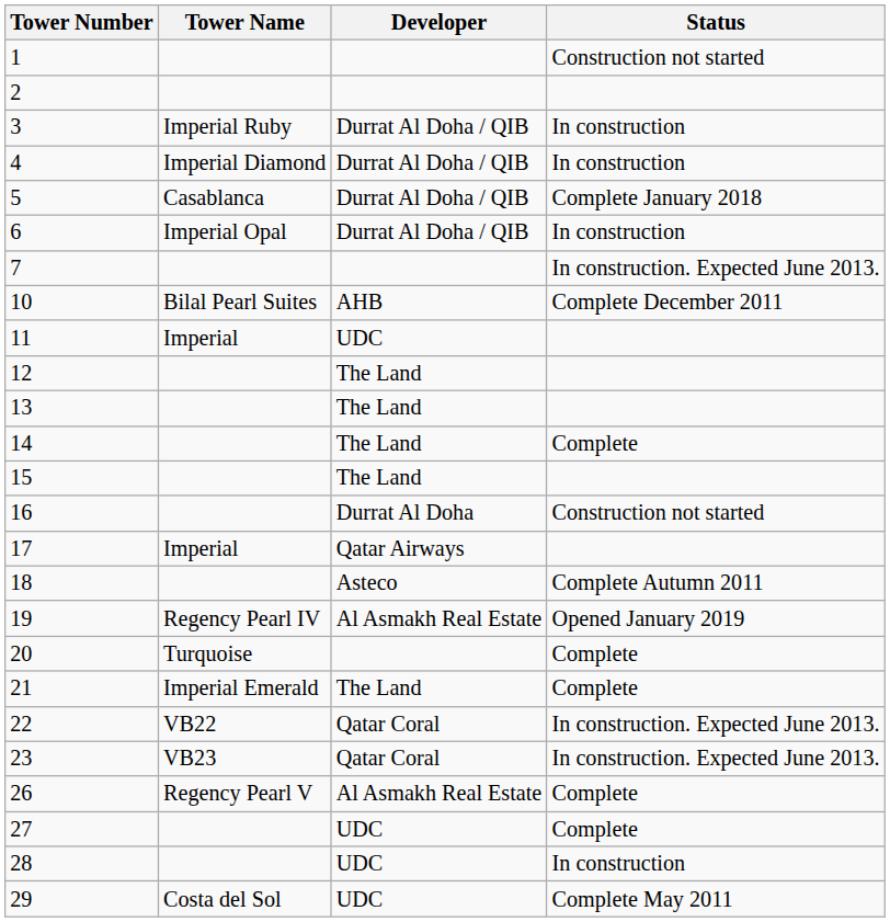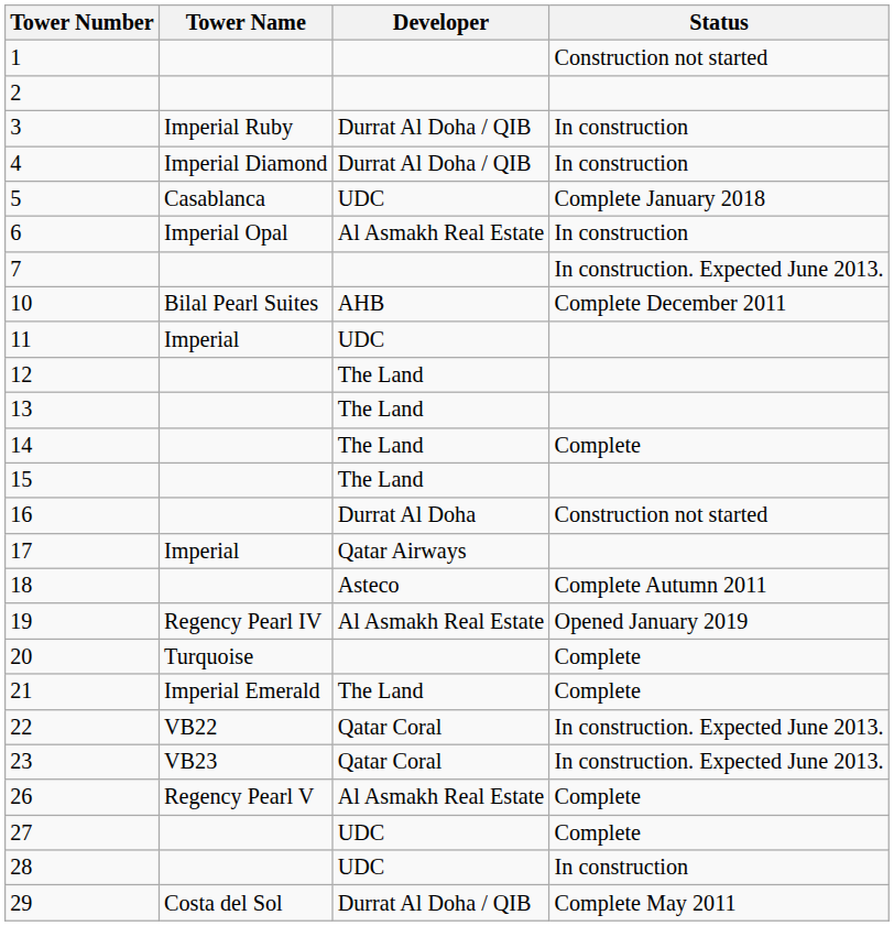5 | Developer: Durrat Al Doha / QIB -> UDC
6 | Developer: Durrat Al Doha / QIB -> Al Asmakh Real Estate
29 | Developer: UDC -> Durrat Al Doha / QIB
